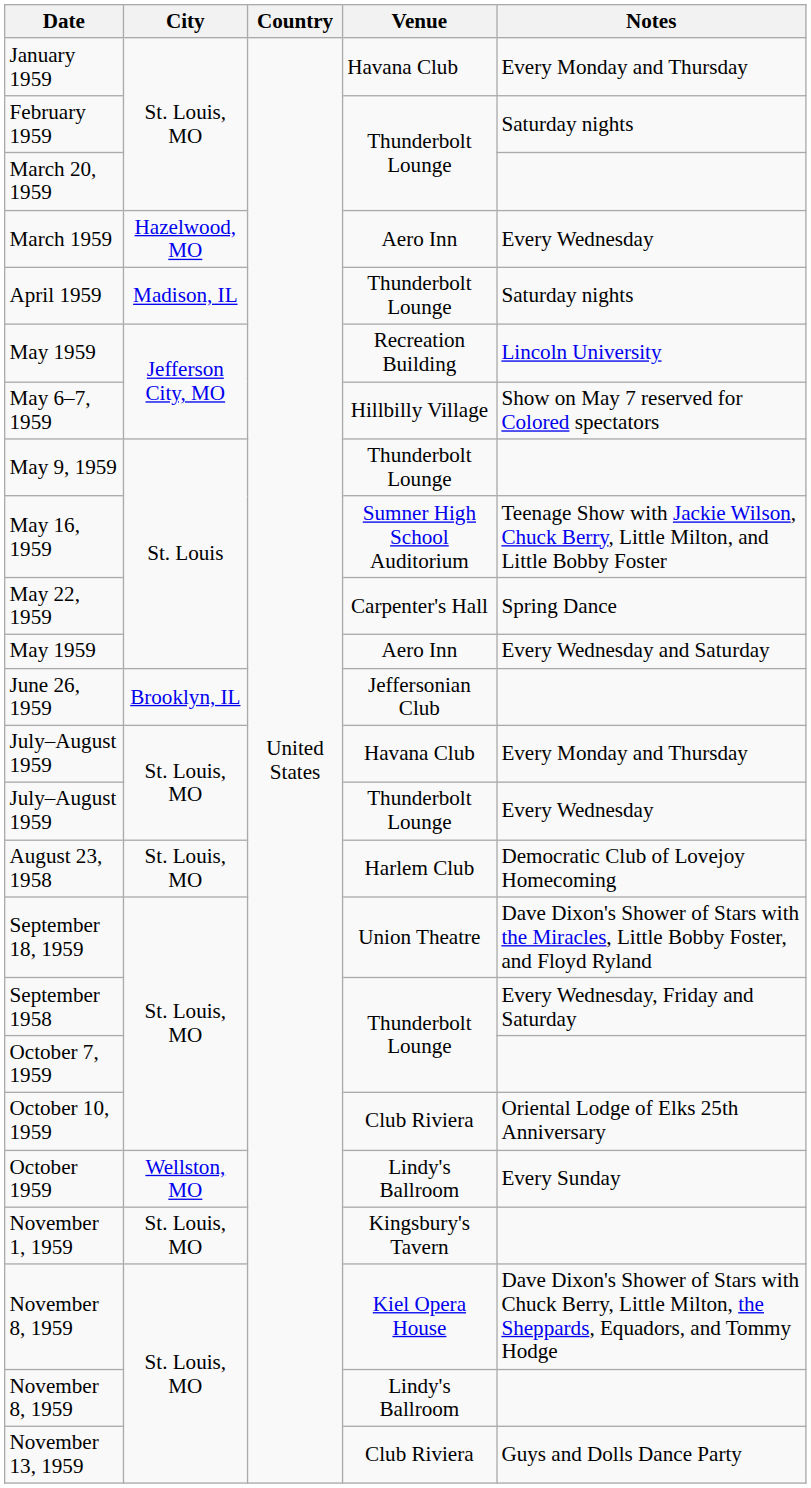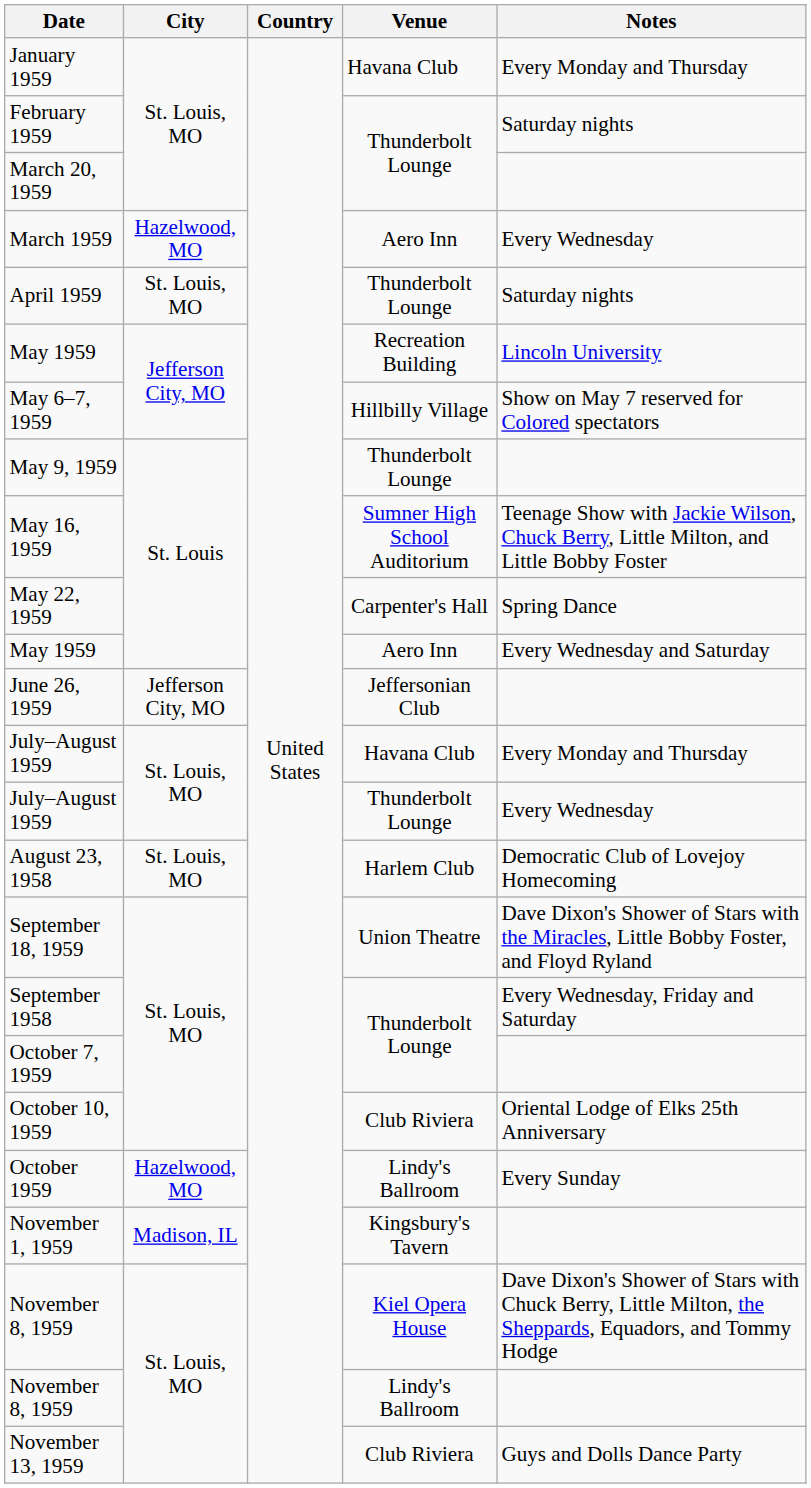April 1959 | City: Madison, IL -> St. Louis, MO
June 26, 1959 | City: Brooklyn, IL -> Jefferson City, MO
October 1959 | City: Wellston, MO -> Hazelwood, MO
November 1, 1959 | City: St. Louis, MO -> Madison, IL
